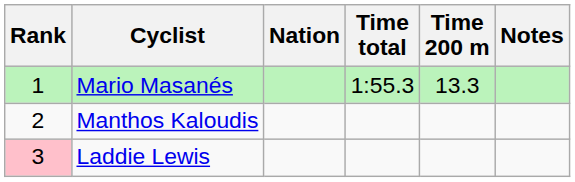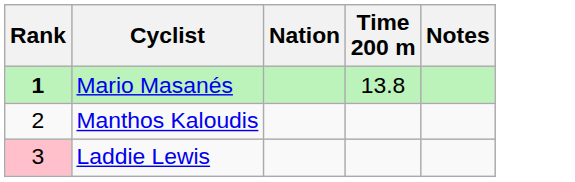- column: Time total | 1:55.3
Mario Masanés | Rank: normal -> bold
Mario Masanés | Time 200 m: 13.3 -> 13.8
